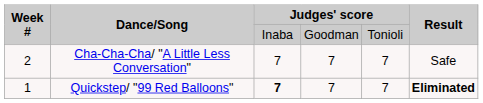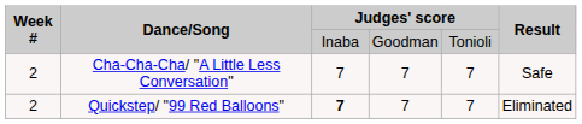Quickstep/ "99 Red Balloons" | Week #: 1 -> 2
Quickstep/ "99 Red Balloons" | Result: bold -> normal
